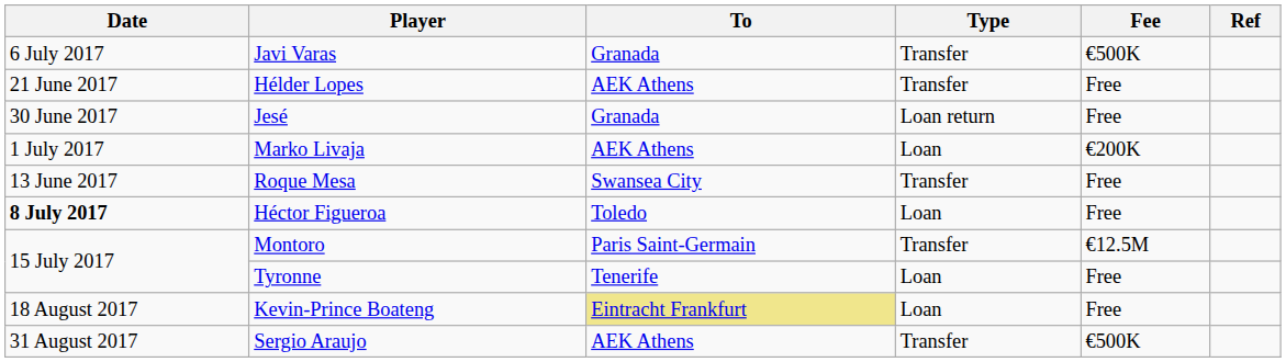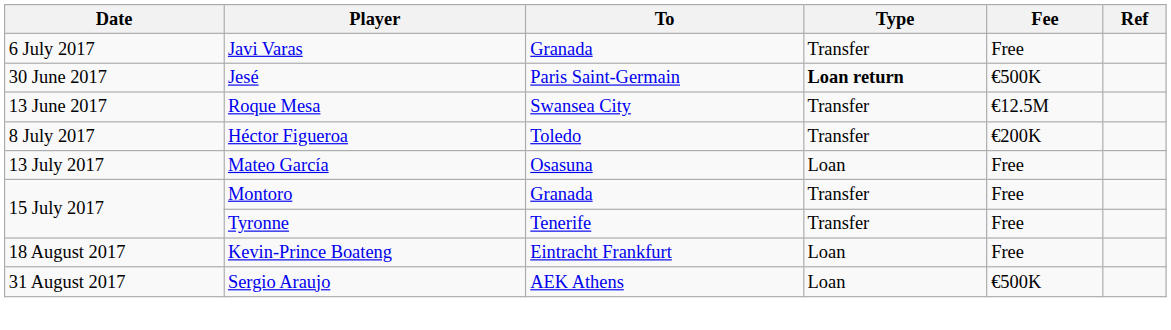Javi Varas | Fee: €500K -> Free
- row: 21 June 2017 | Hélder Lopes | AEK Athens | Transfer | Free
Jesé | To: Granada -> Paris Saint-Germain
Jesé | Type: normal -> bold
Jesé | Fee: Free -> €500K
- row: 1 July 2017 | Marko Livaja | AEK Athens | Loan | €200K
Roque Mesa | Fee: Free -> €12.5M
Héctor Figueroa | Date: bold -> normal
Héctor Figueroa | Type: Loan -> Transfer
Héctor Figueroa | Fee: Free -> €200K
+ row: 13 July 2017 | Mateo García | Osasuna | Loan | Free
Montoro | To: Paris Saint-Germain -> Granada
Montoro | Fee: €12.5M -> Free
Tyronne | Type: Loan -> Transfer
Kevin-Prince Boateng | To: khaki background -> no background
Sergio Araujo | Type: Transfer -> Loan
